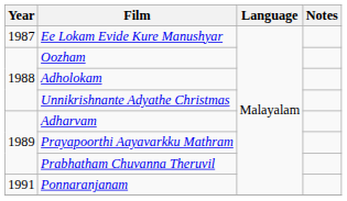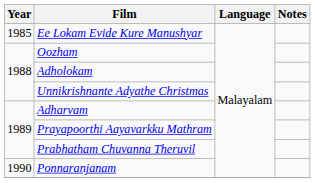Ee Lokam Evide Kure Manushyar | Year: 1987 -> 1985
Ponnaranjanam | Year: 1991 -> 1990
